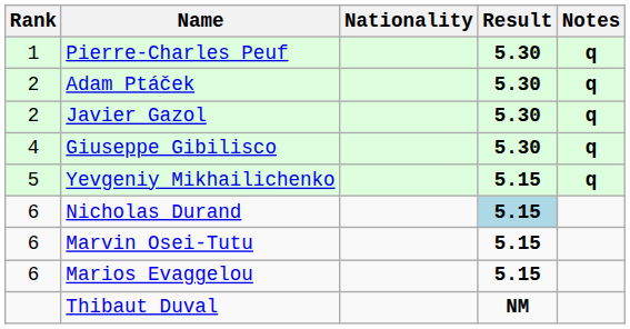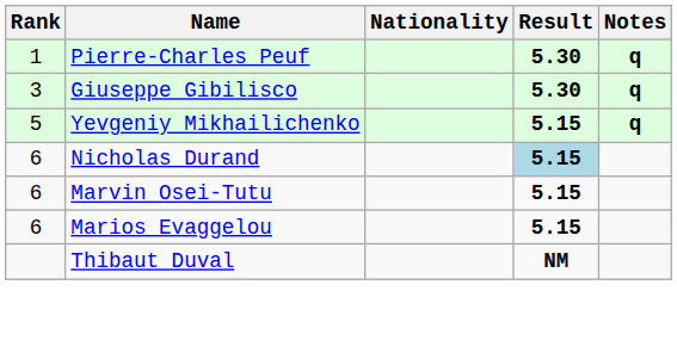- row: 2 | Adam Ptáček | 5.30 | q
- row: 2 | Javier Gazol | 5.30 | q
Giuseppe Gibilisco | Rank: 4 -> 3
